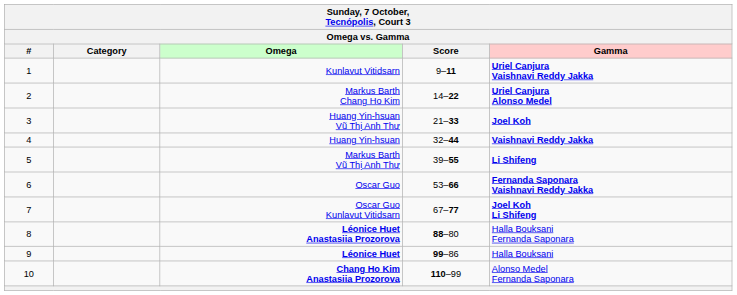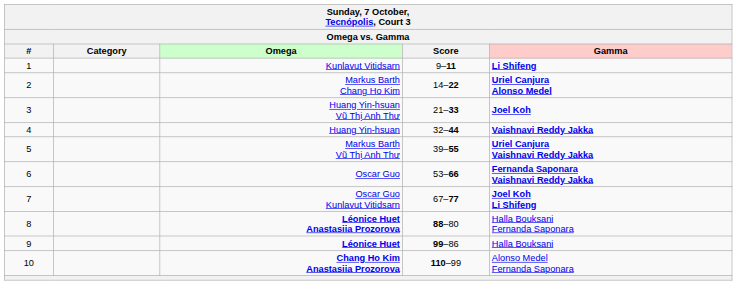Kunlavut Vitidsarn | Gamma: Uriel Canjura Vaishnavi Reddy Jakka -> Li Shifeng
Markus Barth Vũ Thị Anh Thư | Gamma: Li Shifeng -> Uriel Canjura Vaishnavi Reddy Jakka
